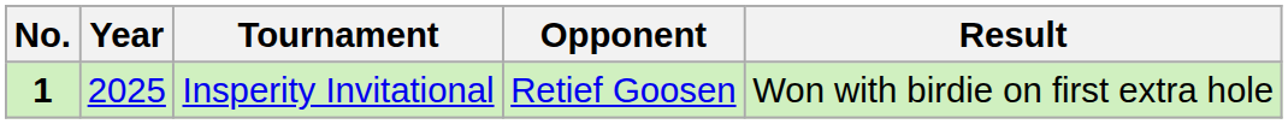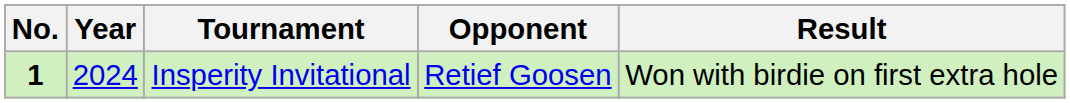Insperity Invitational | Year: 2025 -> 2024
